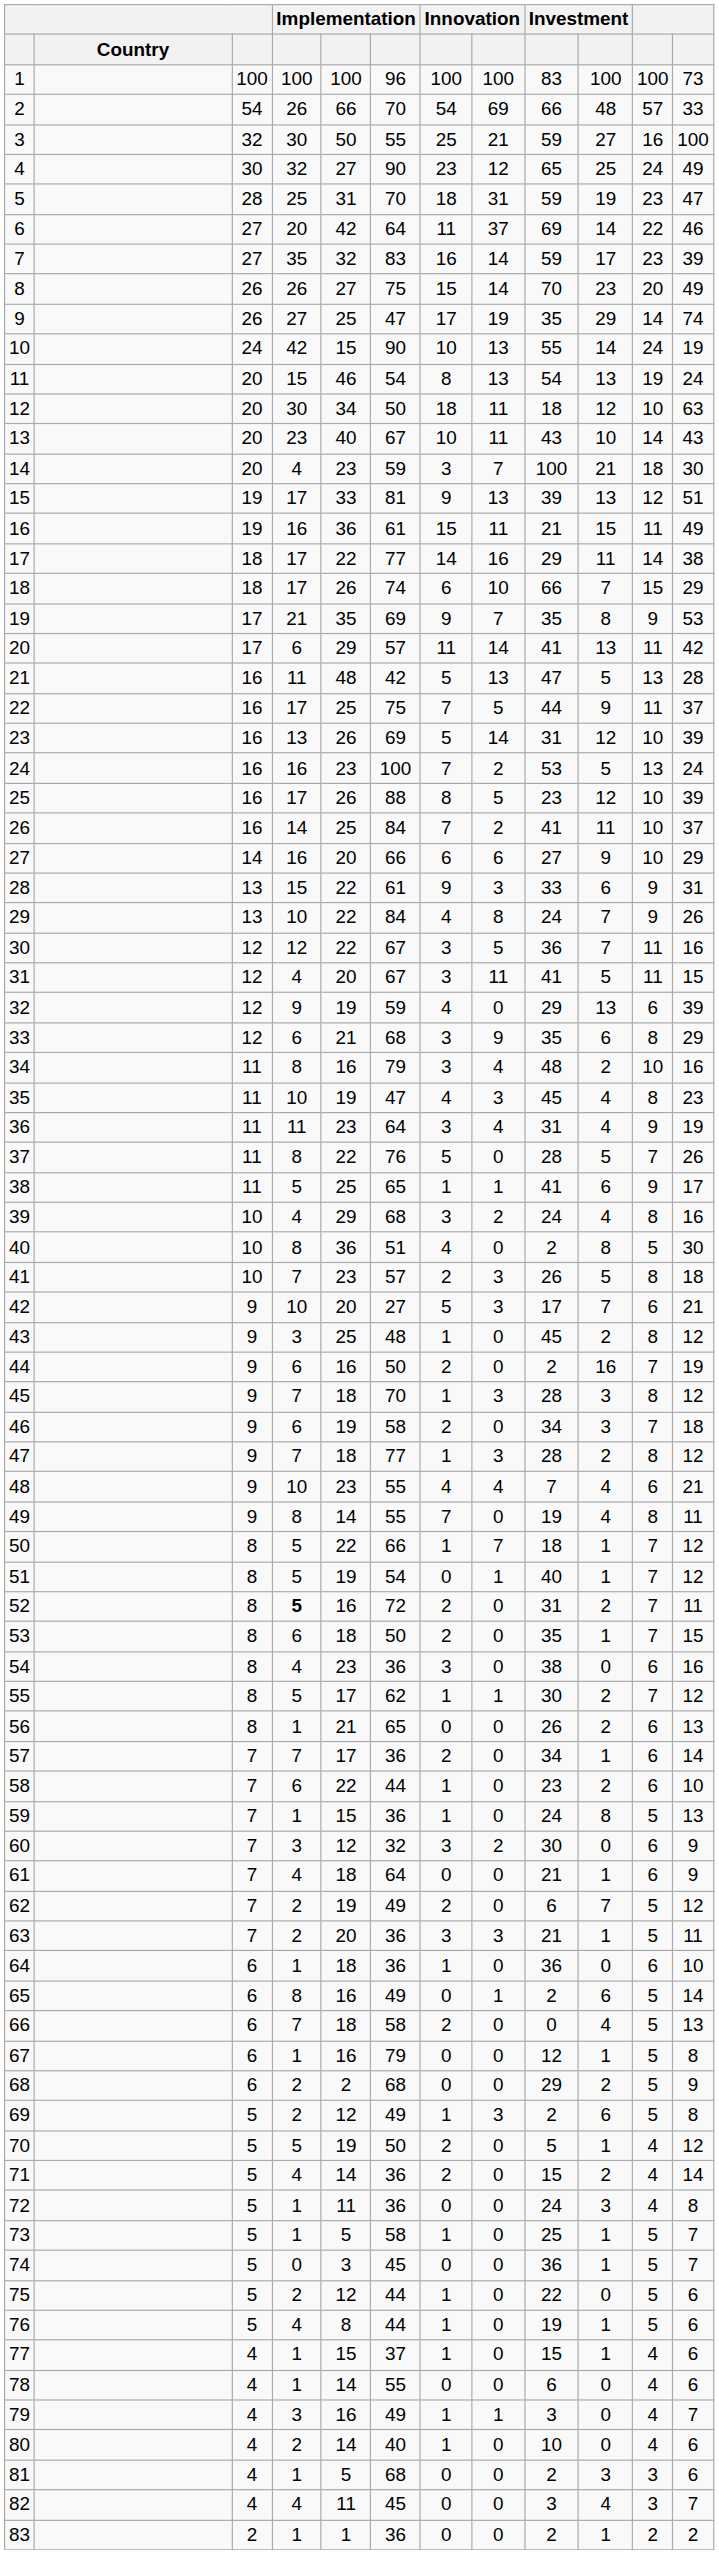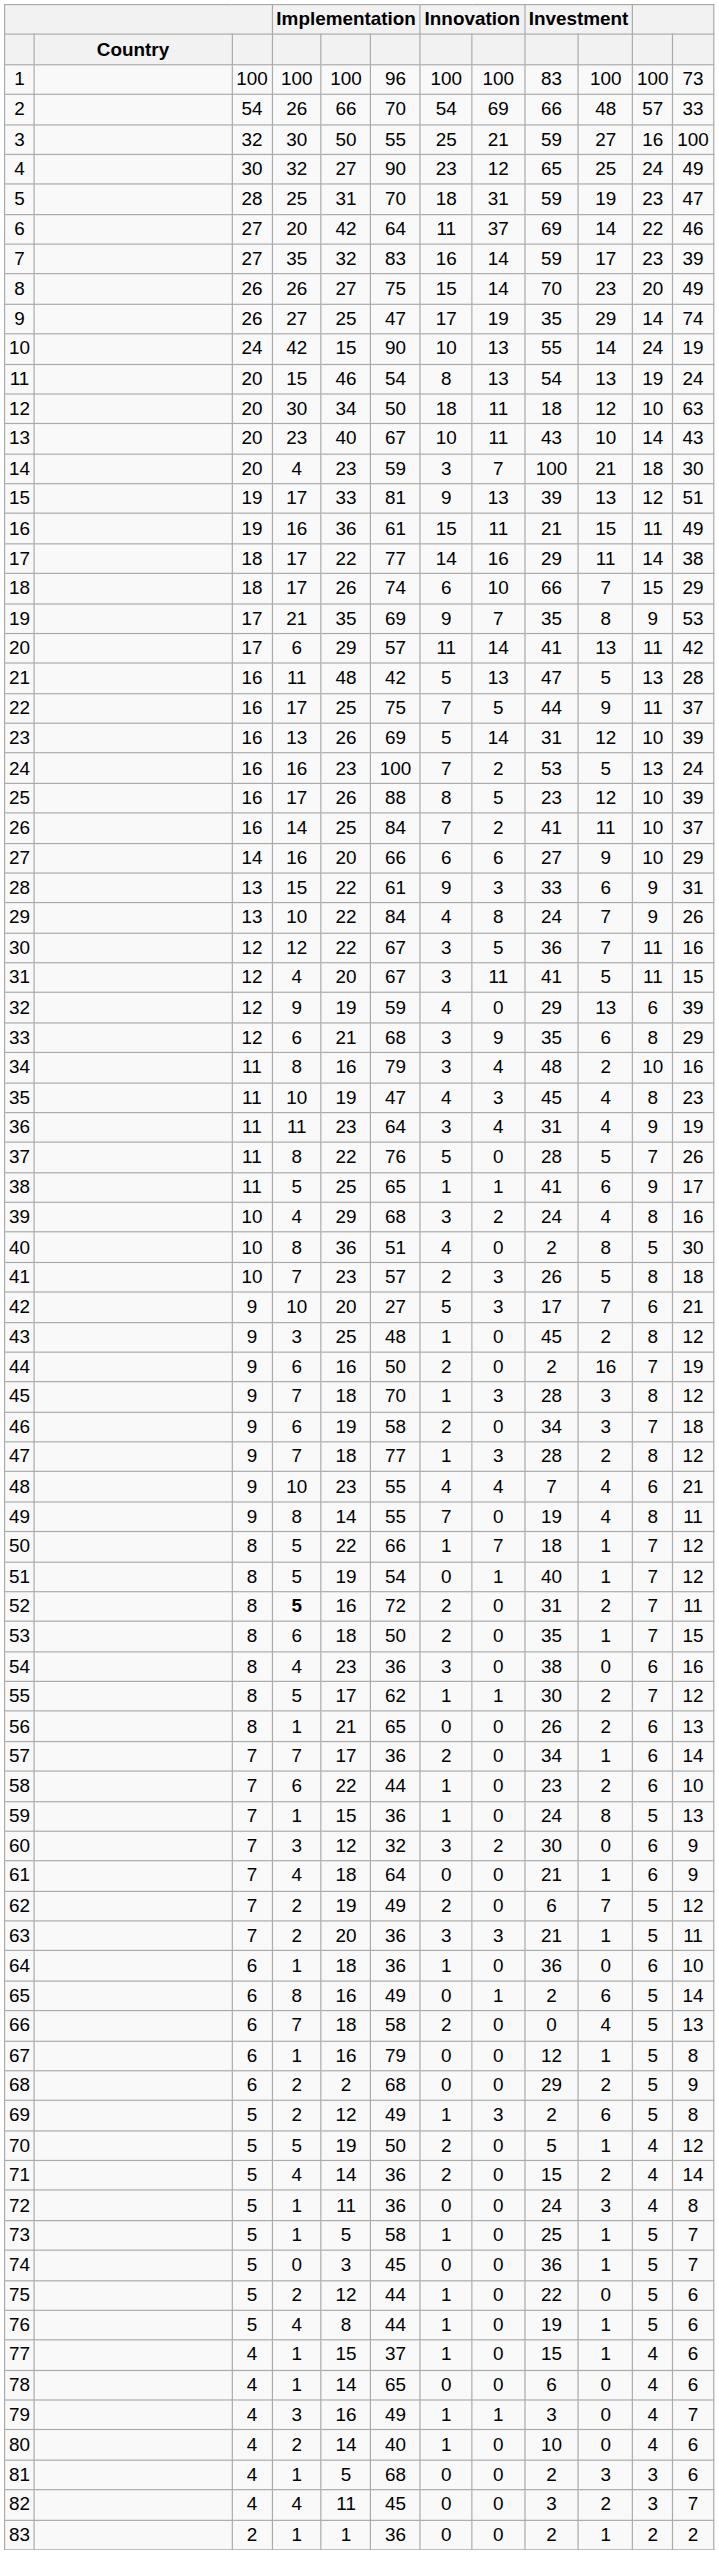78 | column 6: 55 -> 65
82 | column 10: 4 -> 2
